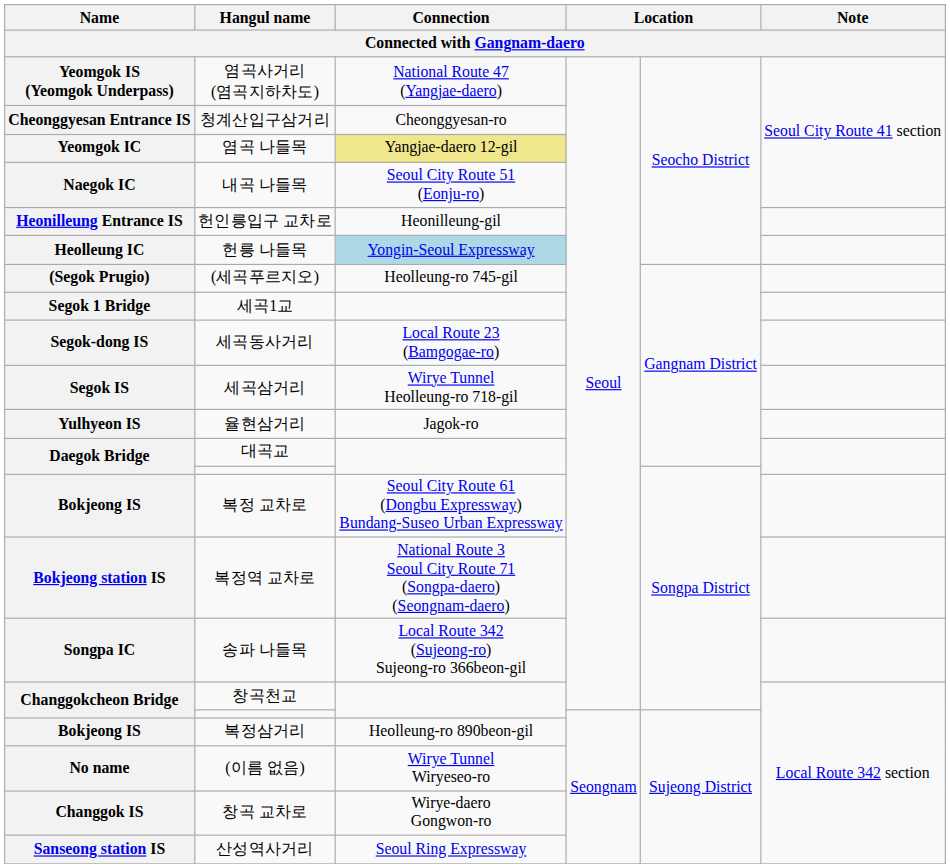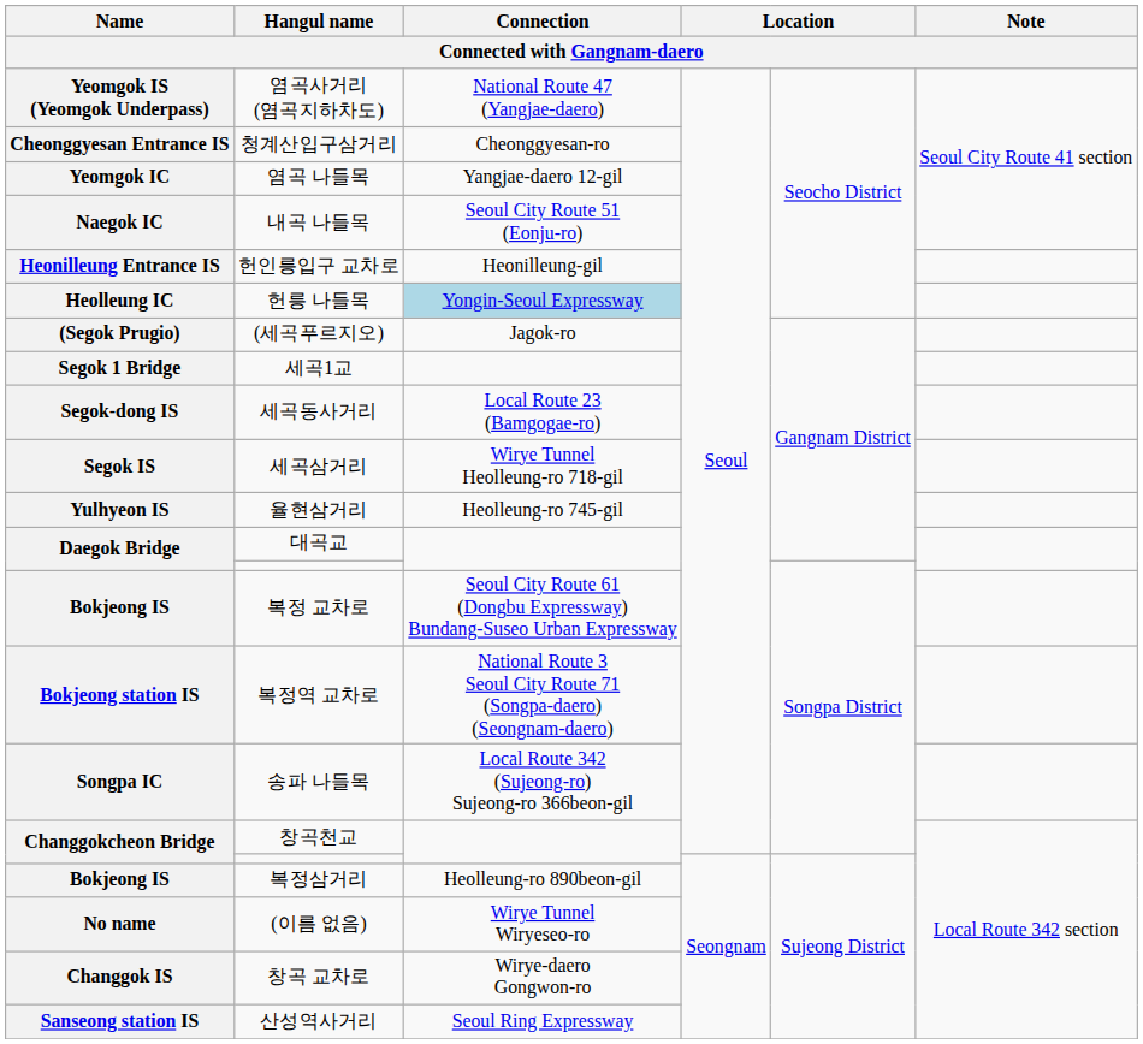염곡 나들목 | Connection: khaki background -> no background
(세곡푸르지오) | Connection: Heolleung-ro 745-gil -> Jagok-ro
율현삼거리 | Connection: Jagok-ro -> Heolleung-ro 745-gil
